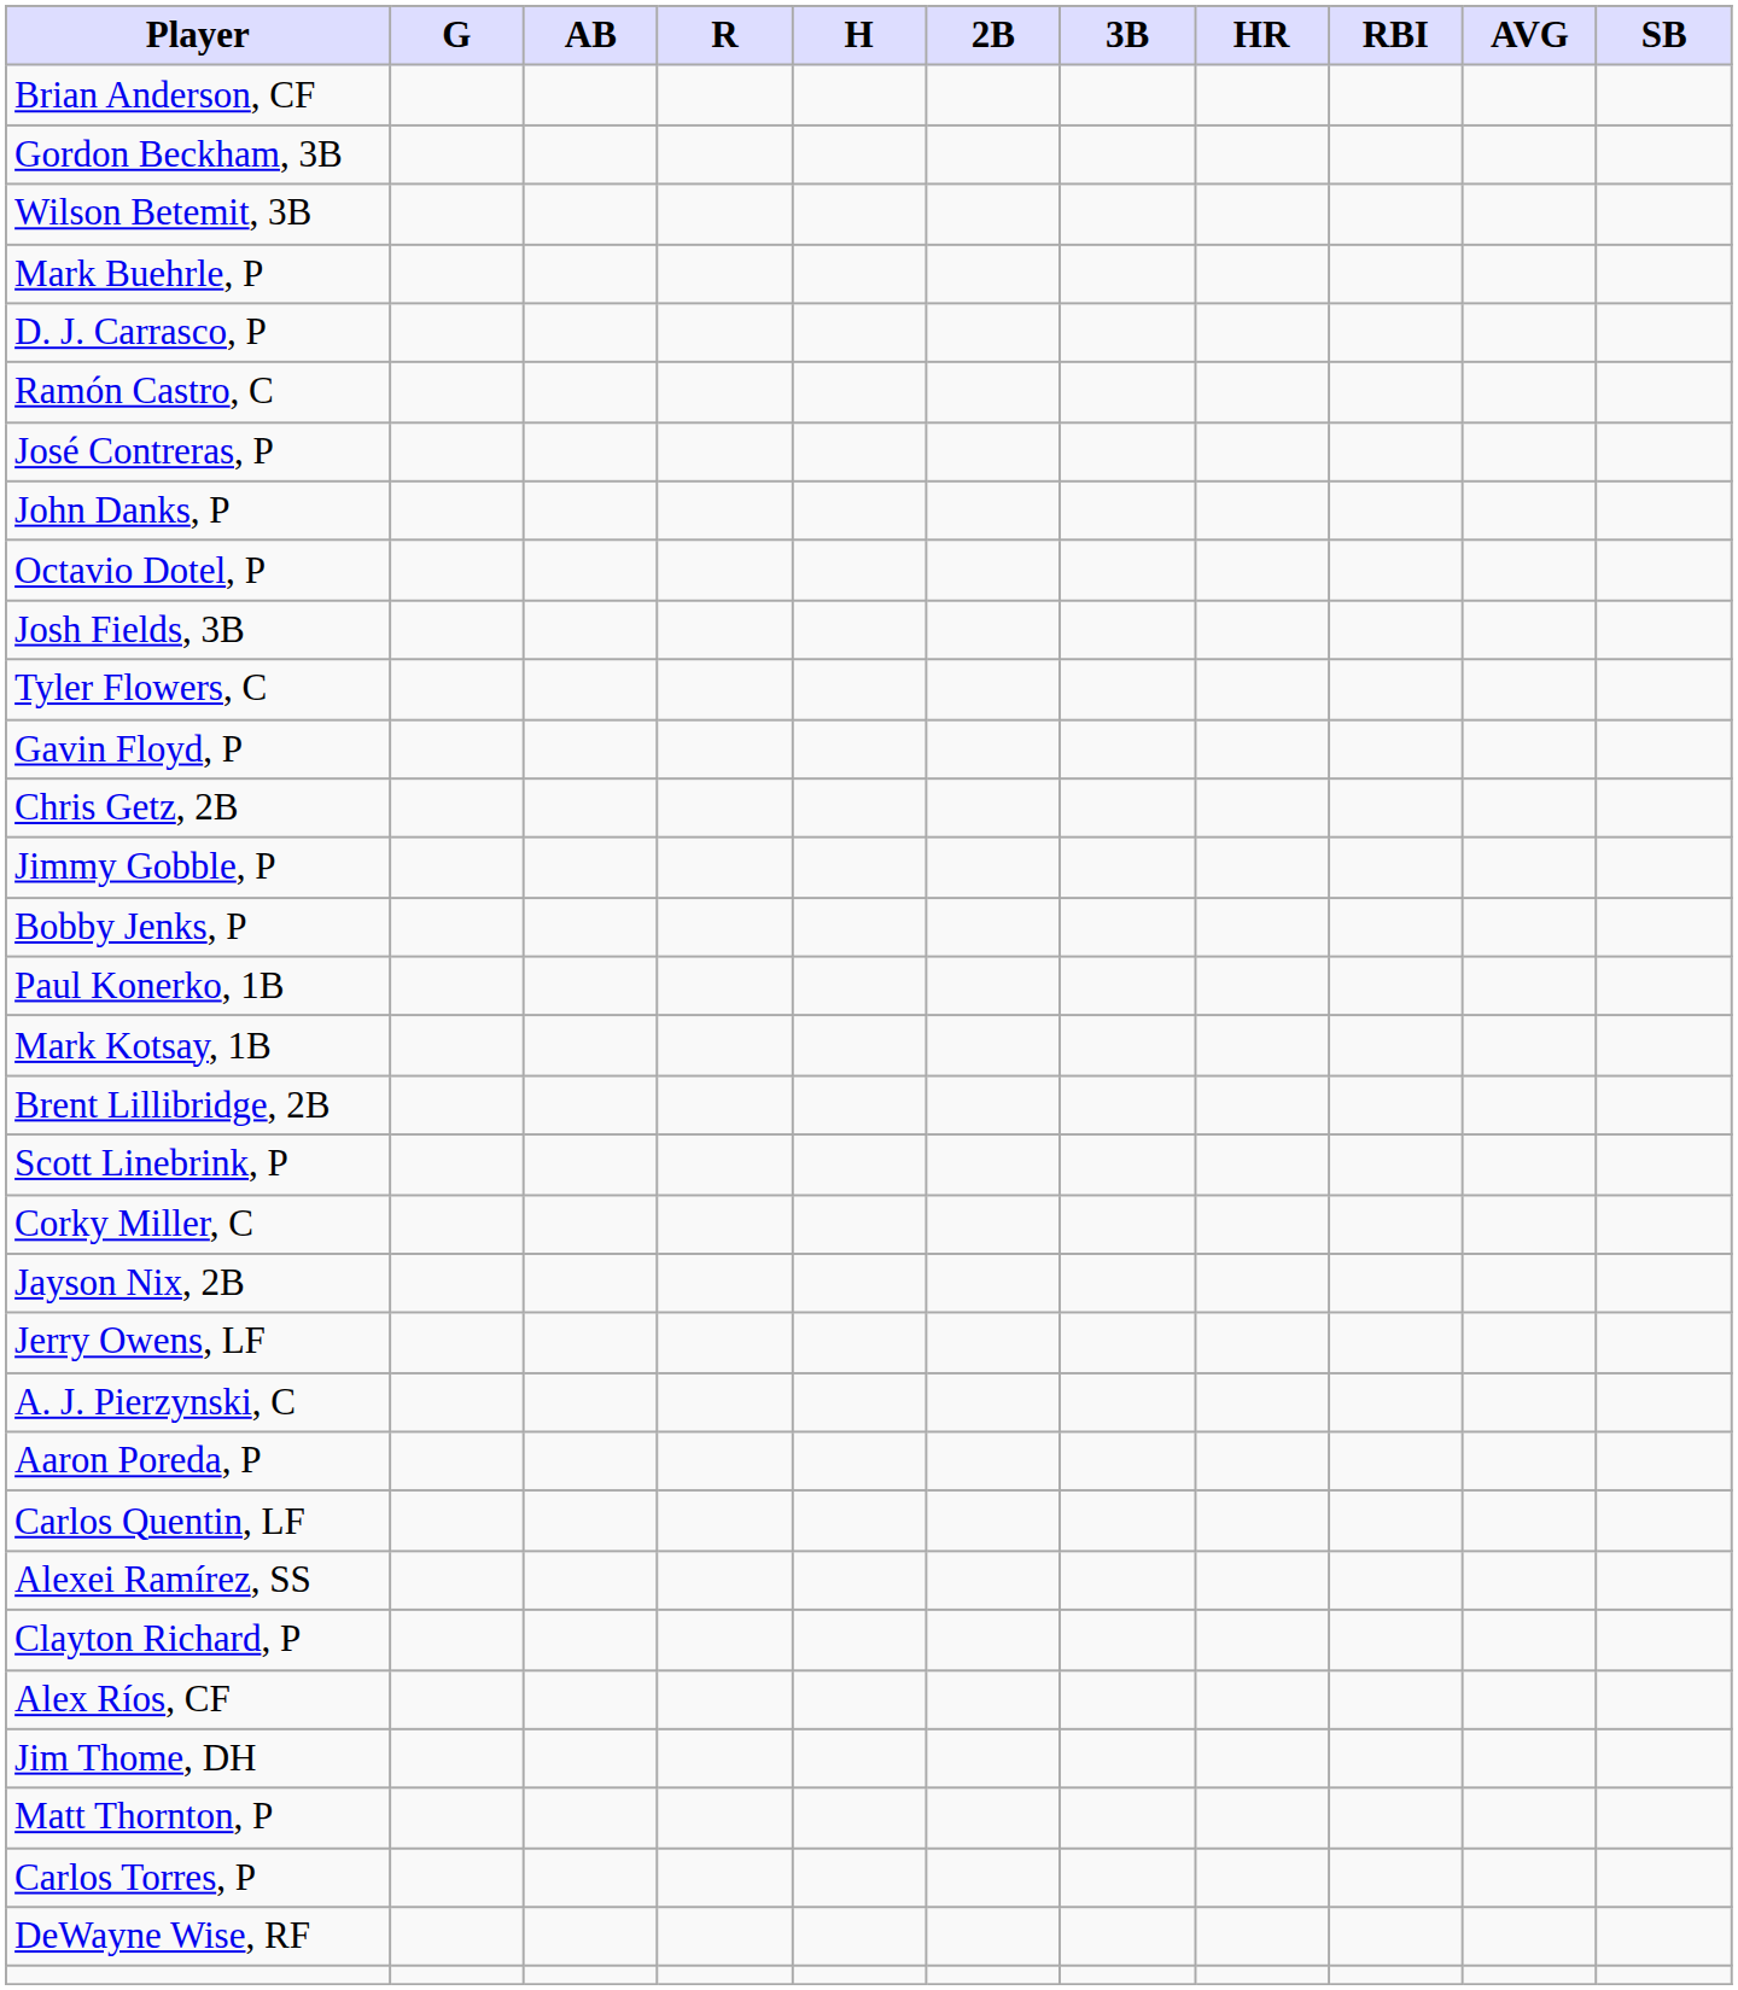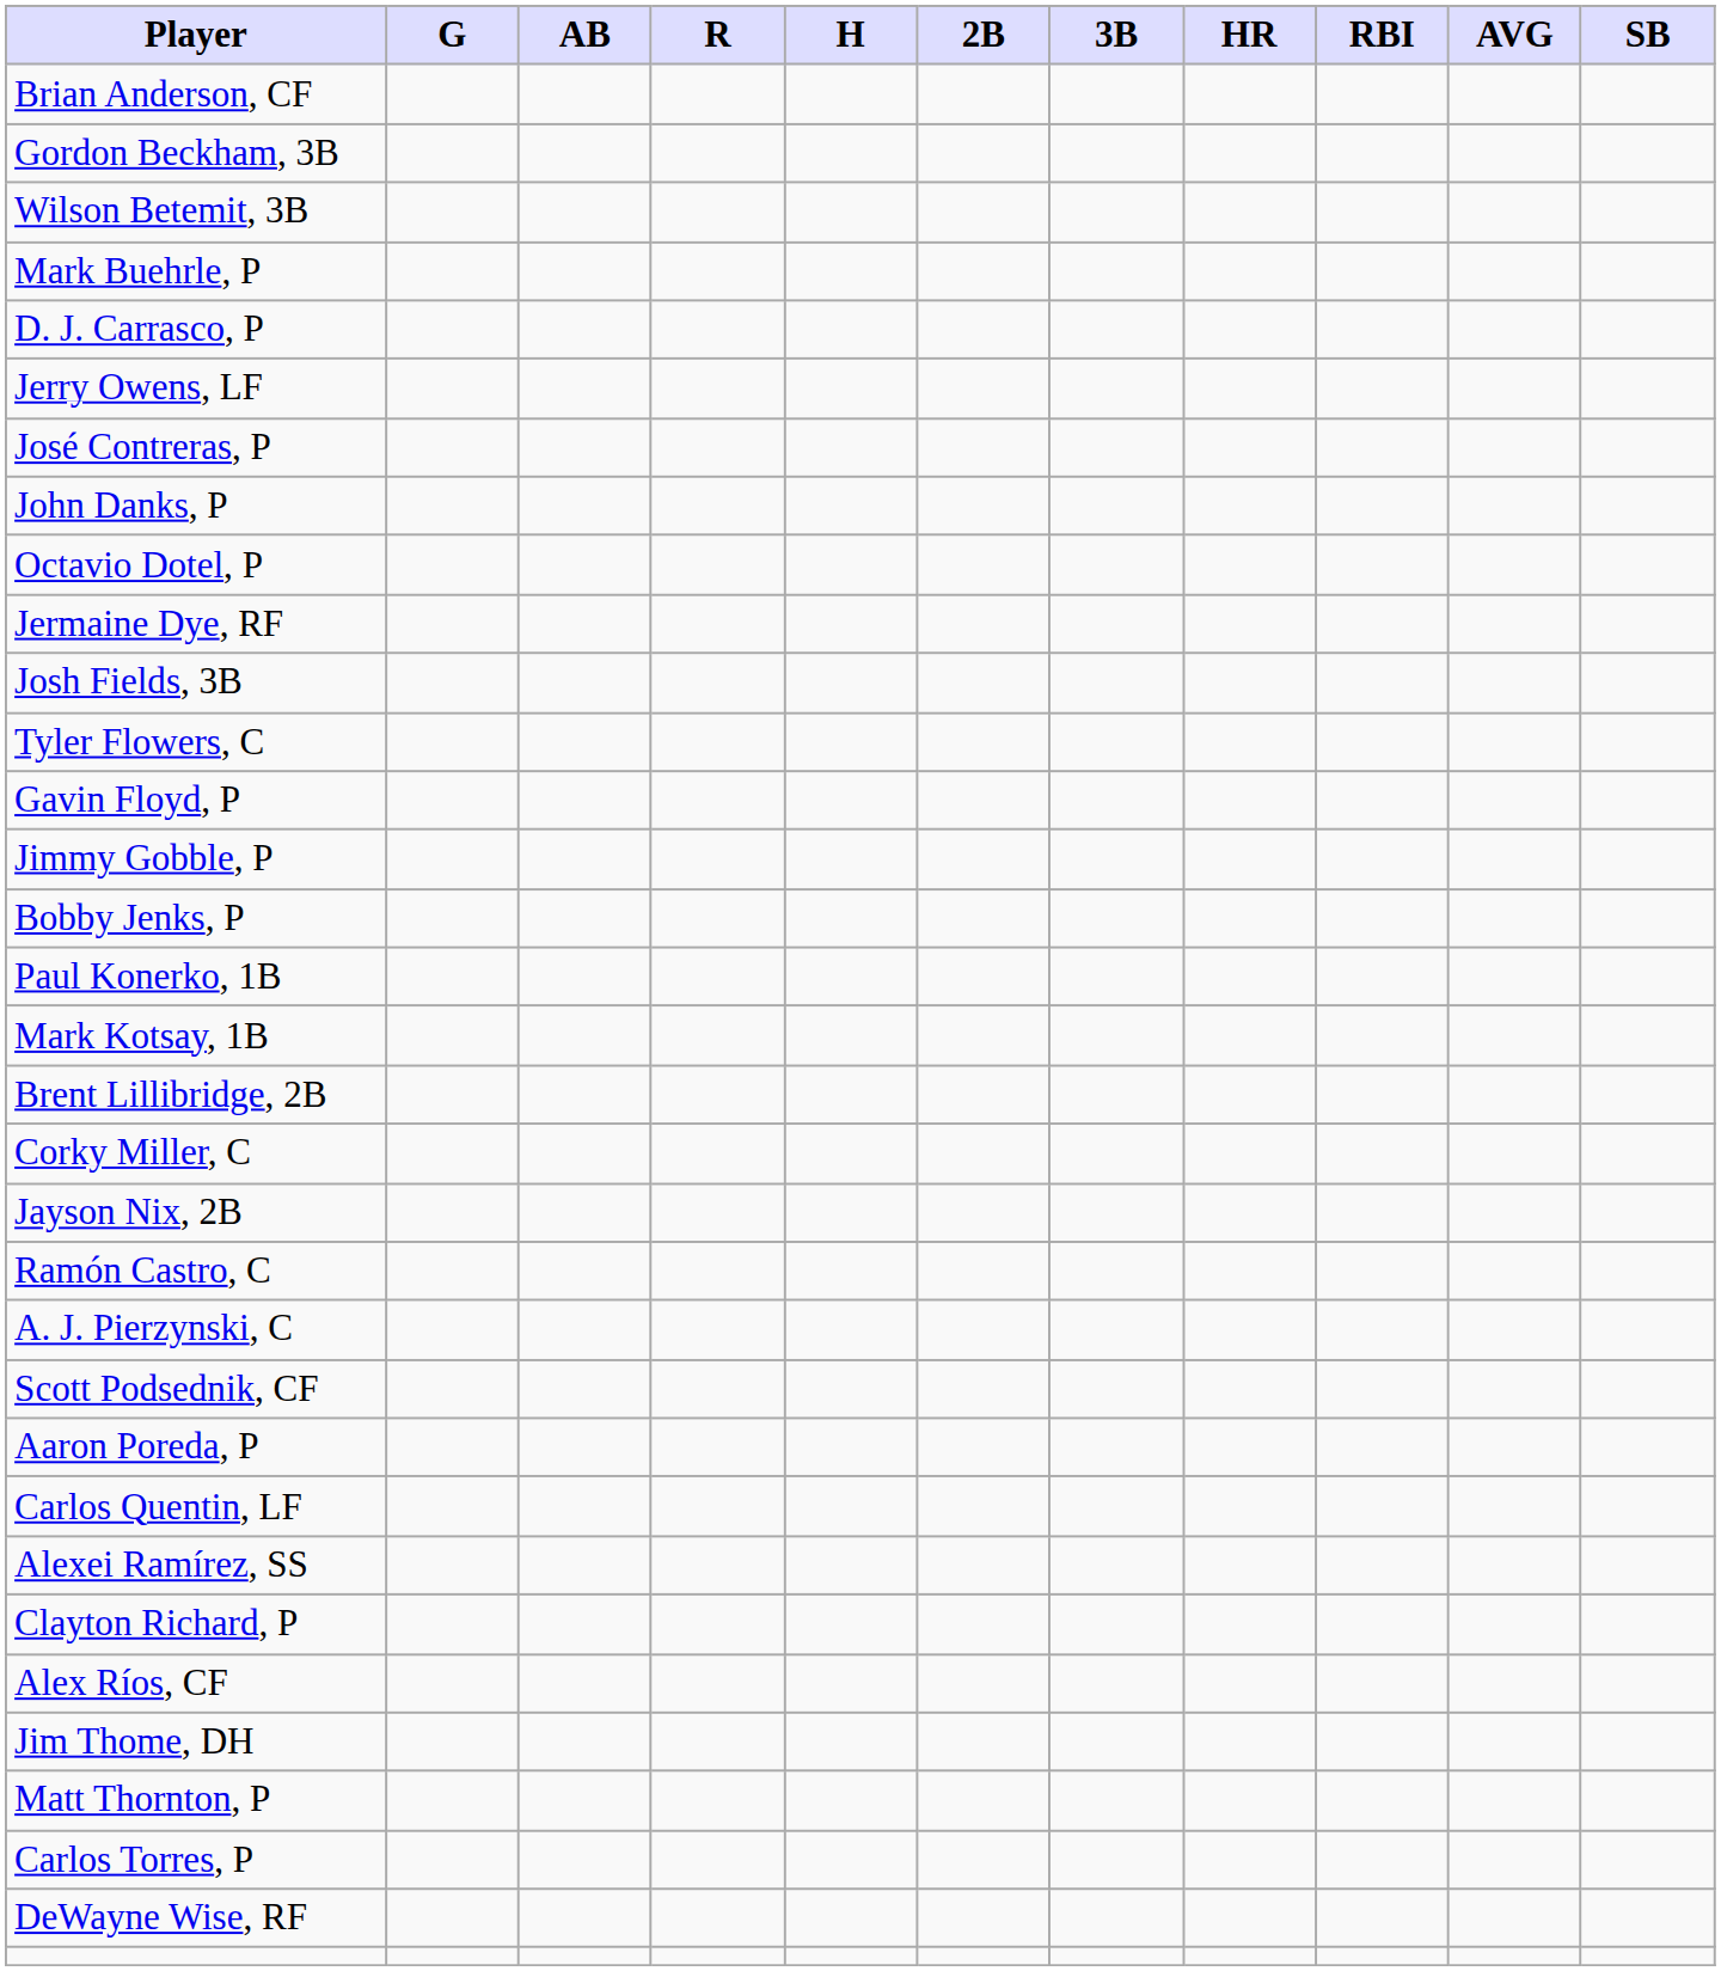rows swapped: Ramón Castro, C <-> Jerry Owens, LF
+ row: Jermaine Dye, RF
- row: Chris Getz, 2B
- row: Scott Linebrink, P
+ row: Scott Podsednik, CF
